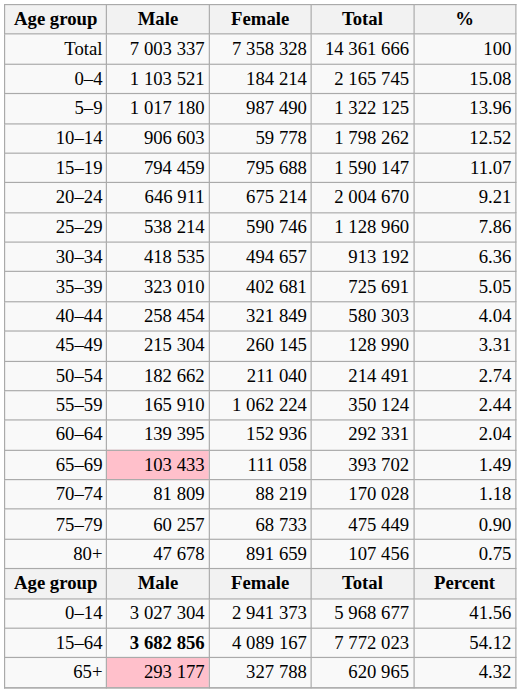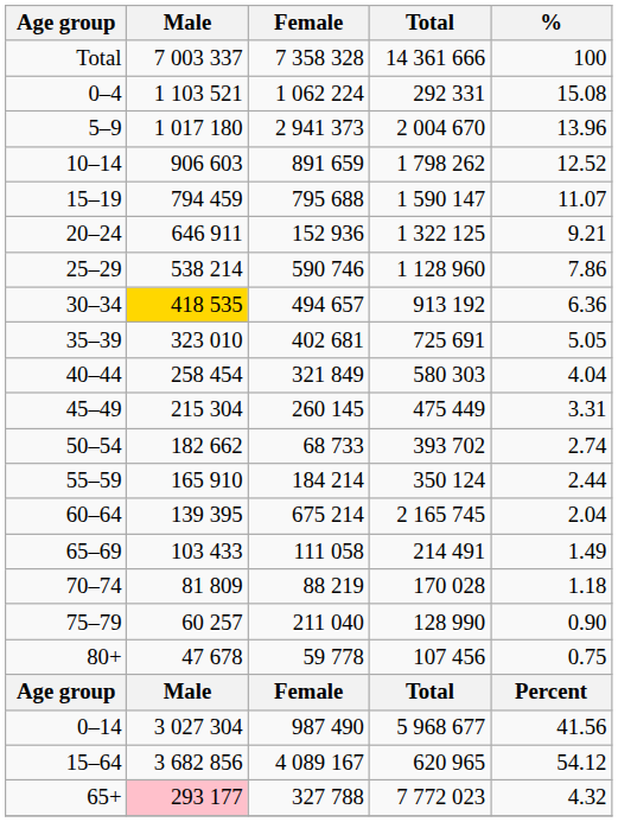0–4 | Female: 184 214 -> 1 062 224
0–4 | Total: 2 165 745 -> 292 331
5–9 | Female: 987 490 -> 2 941 373
5–9 | Total: 1 322 125 -> 2 004 670
10–14 | Female: 59 778 -> 891 659
20–24 | Female: 675 214 -> 152 936
20–24 | Total: 2 004 670 -> 1 322 125
30–34 | Male: no background -> gold background
45–49 | Total: 128 990 -> 475 449
50–54 | Female: 211 040 -> 68 733
50–54 | Total: 214 491 -> 393 702
55–59 | Female: 1 062 224 -> 184 214
60–64 | Female: 152 936 -> 675 214
60–64 | Total: 292 331 -> 2 165 745
65–69 | Male: pink background -> no background
65–69 | Total: 393 702 -> 214 491
75–79 | Female: 68 733 -> 211 040
75–79 | Total: 475 449 -> 128 990
80+ | Female: 891 659 -> 59 778
0–14 | Female: 2 941 373 -> 987 490
15–64 | Male: bold -> normal
15–64 | Total: 7 772 023 -> 620 965
65+ | Total: 620 965 -> 7 772 023
